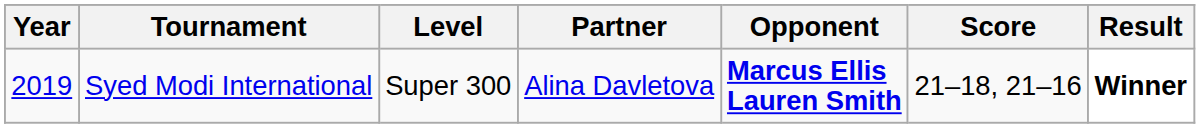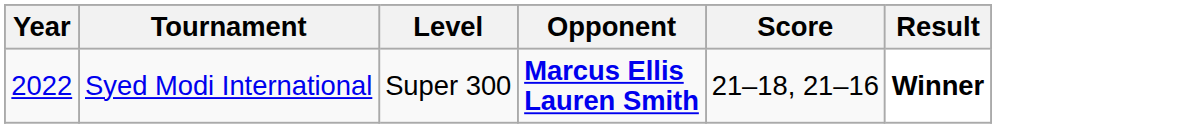- column: Partner | Alina Davletova
Syed Modi International | Year: 2019 -> 2022
